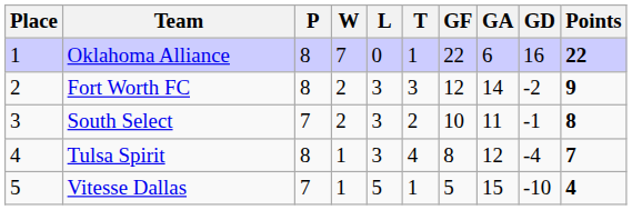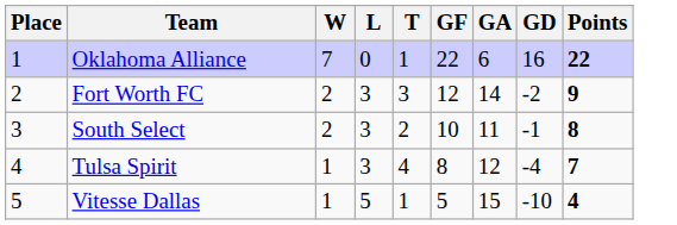- column: P | 8 | 8 | 7 | 8 | 7
